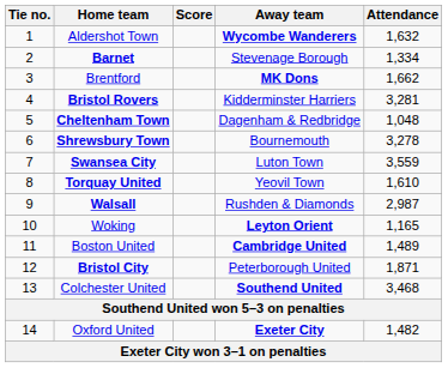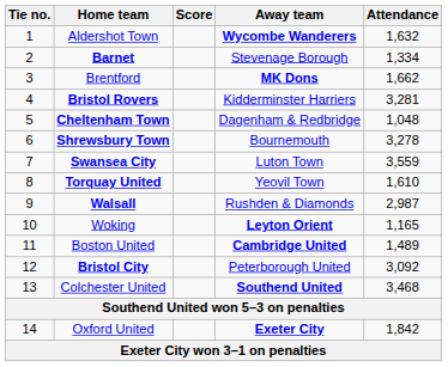Bristol City | Attendance: 1,871 -> 3,092
Oxford United | Attendance: 1,482 -> 1,842
